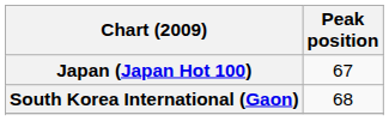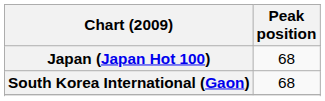Japan (Japan Hot 100) | Peak position: 67 -> 68
